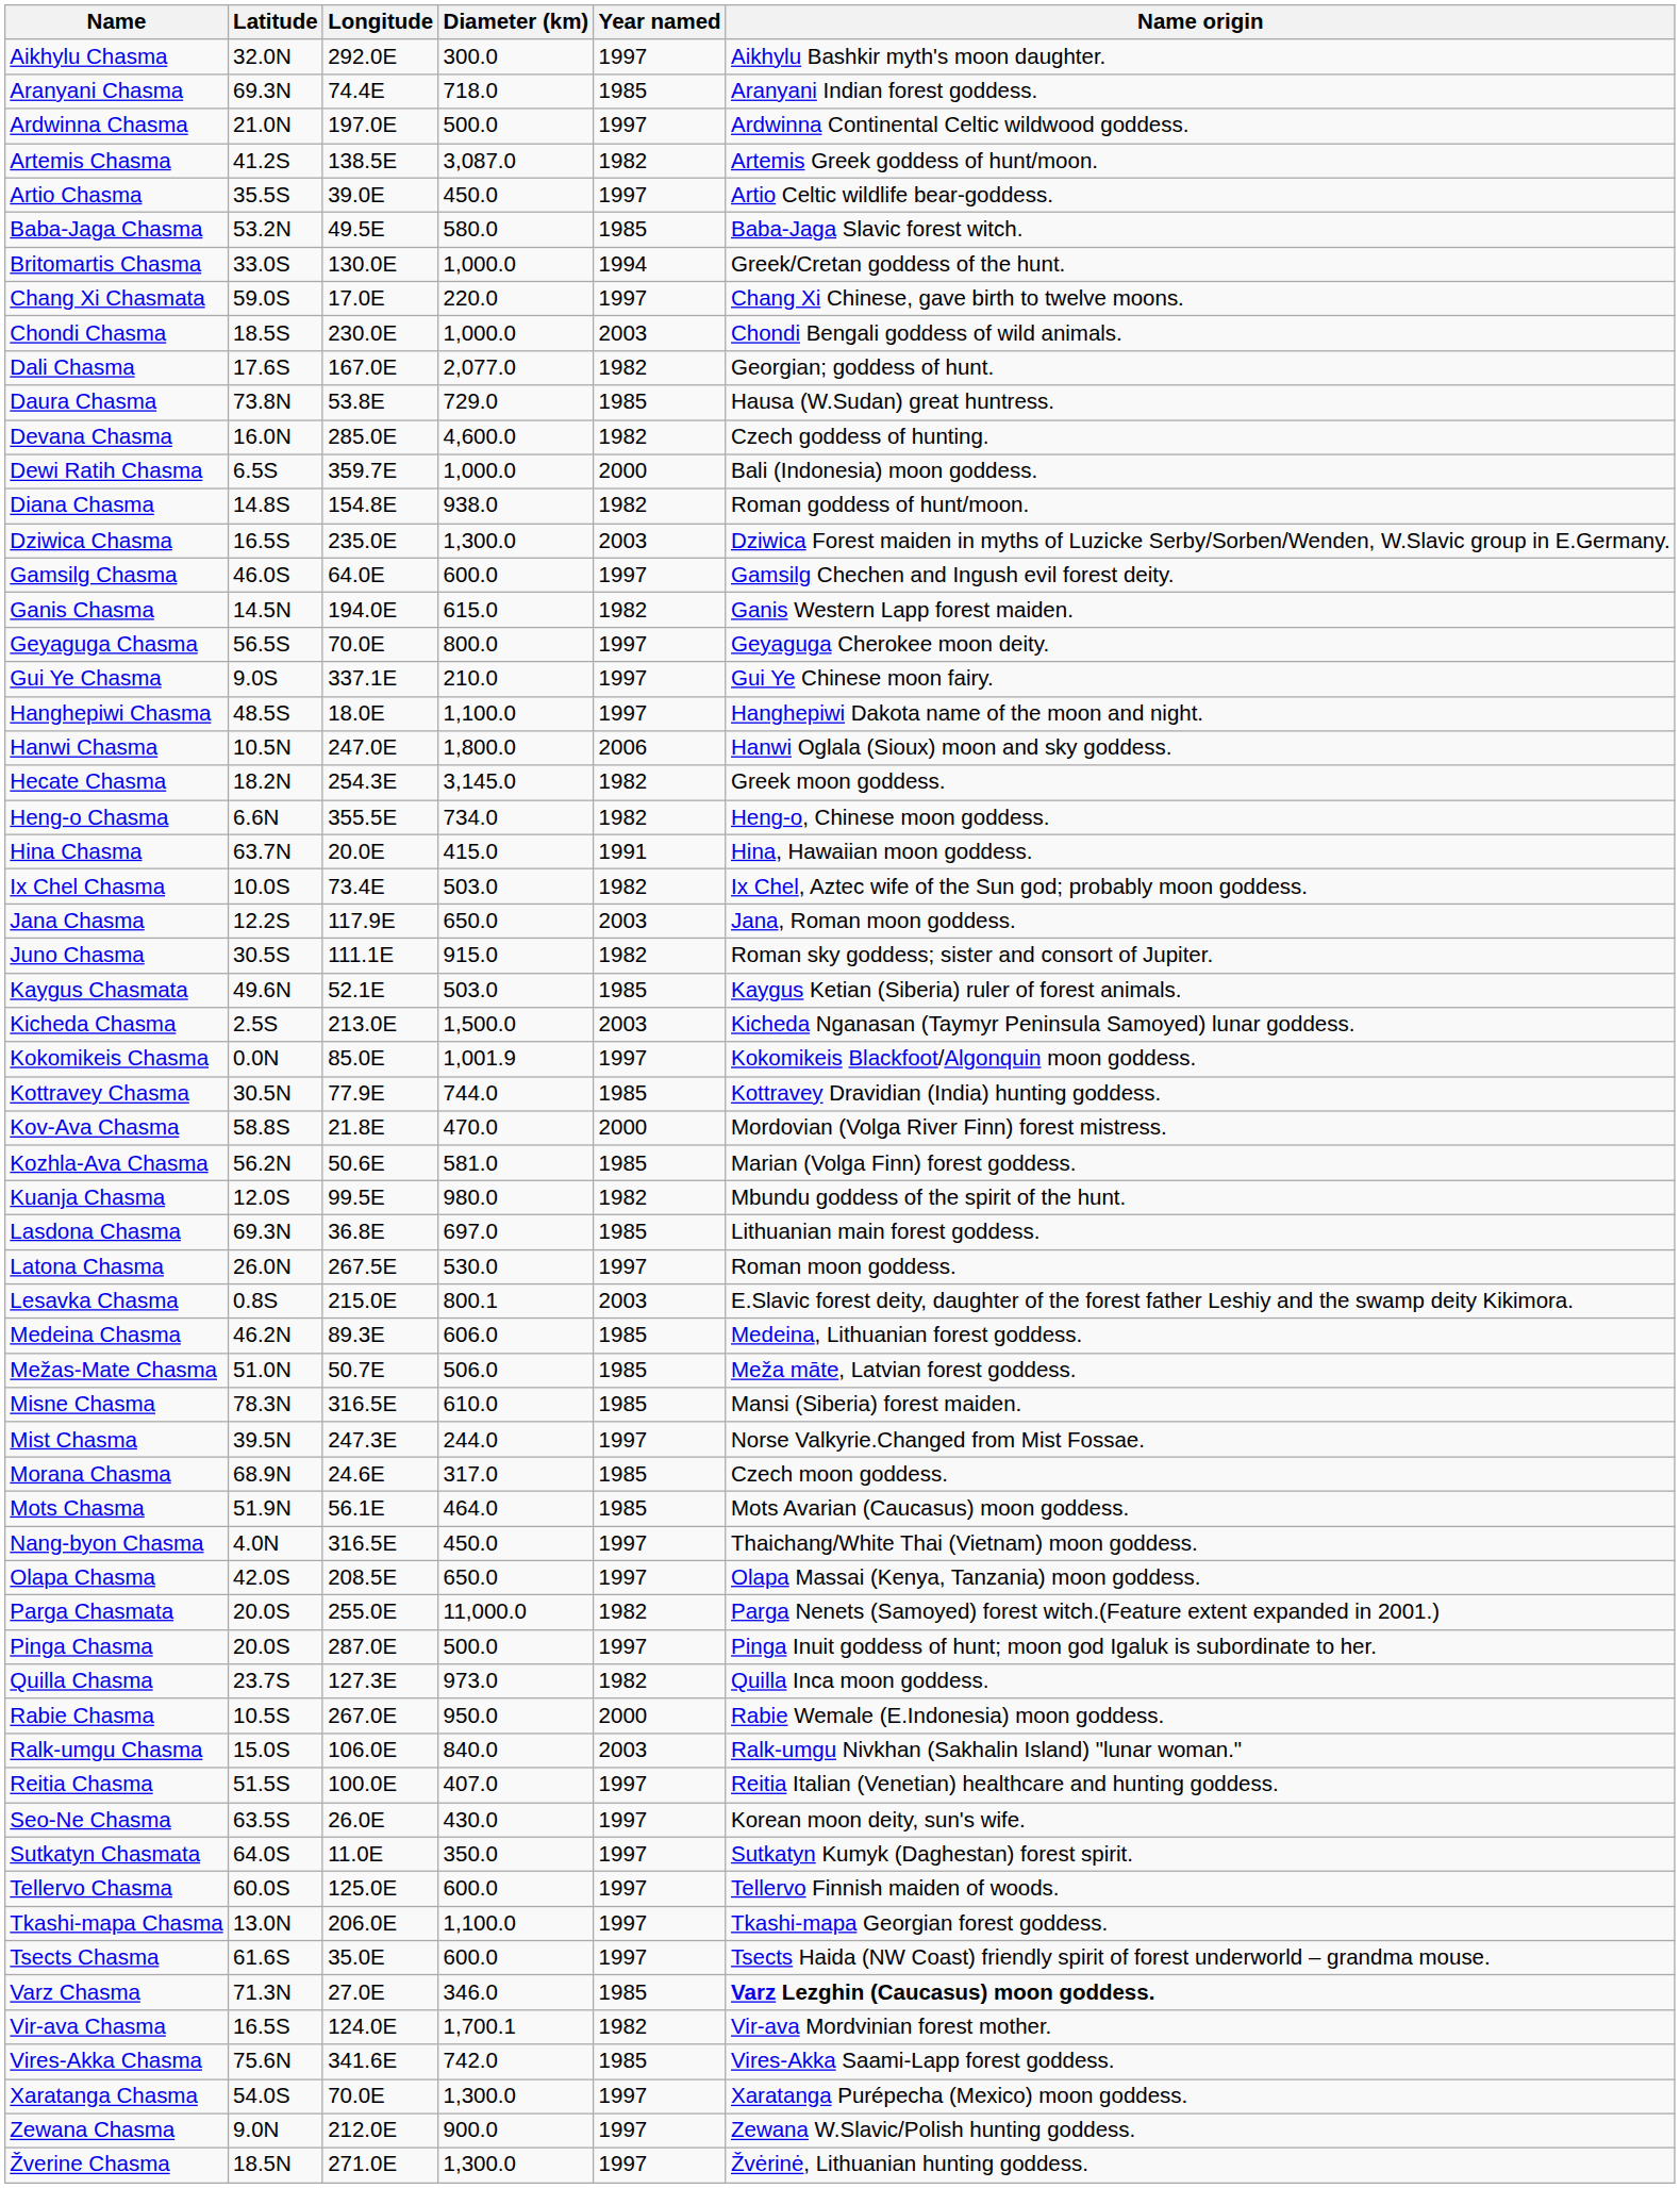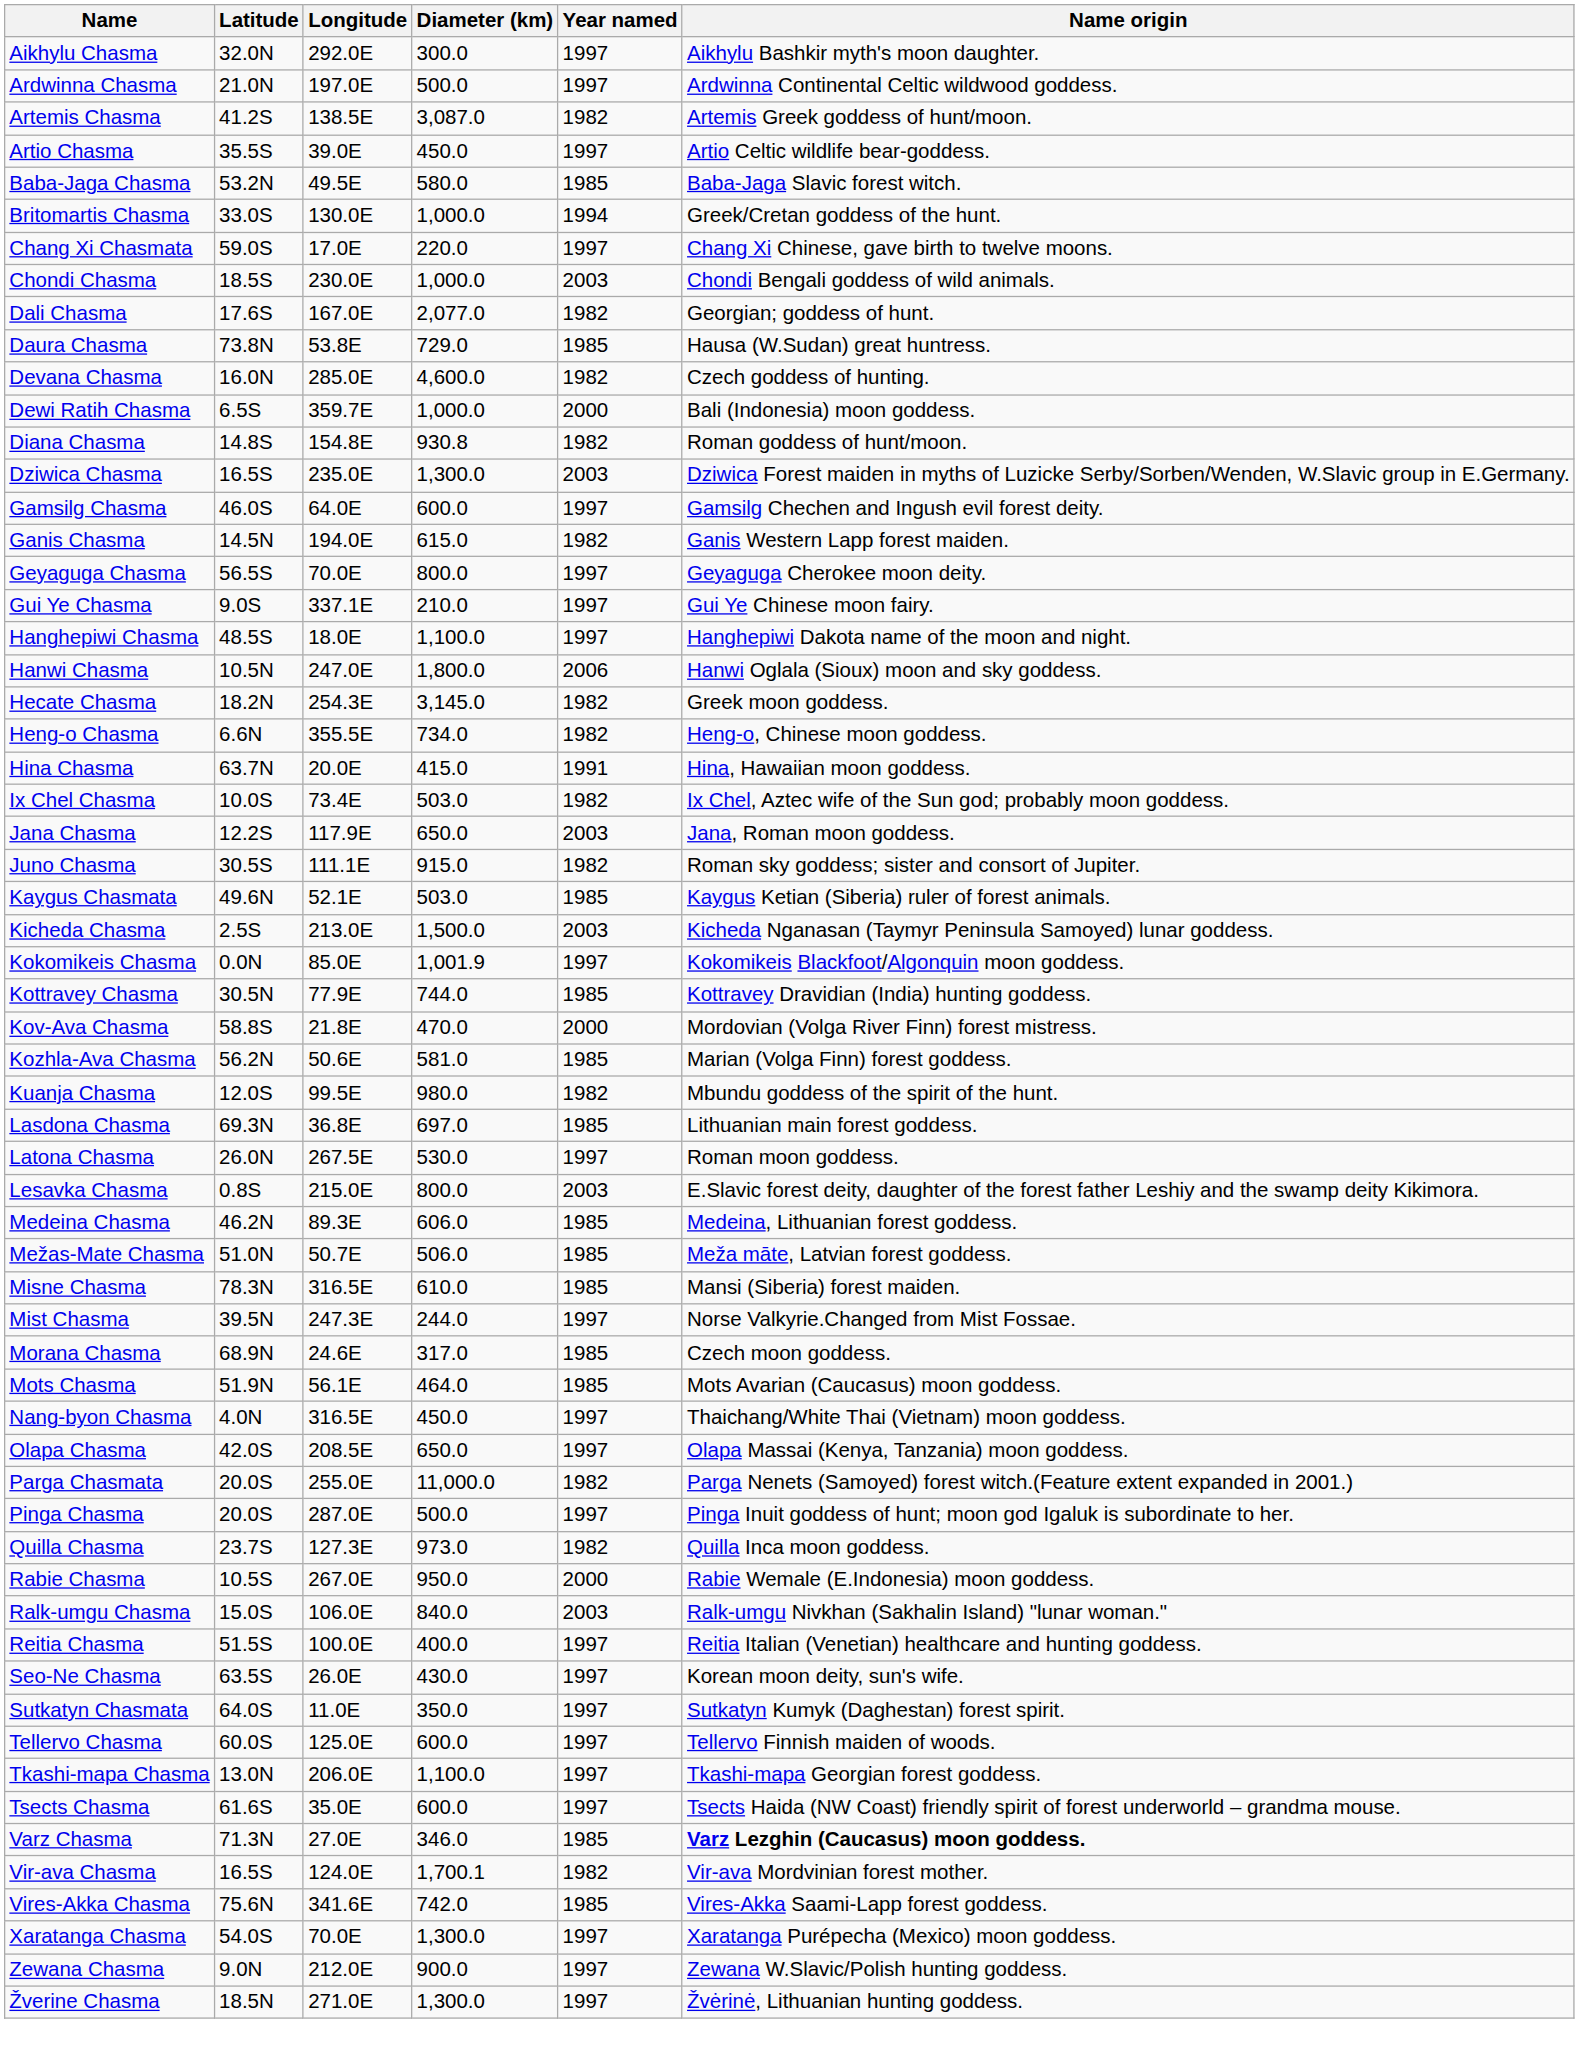- row: Aranyani Chasma | 69.3N | 74.4E | 718.0 | 1985 | Aranyani Indian forest goddess.
Diana Chasma | Diameter (km): 938.0 -> 930.8
Lesavka Chasma | Diameter (km): 800.1 -> 800.0
Reitia Chasma | Diameter (km): 407.0 -> 400.0
